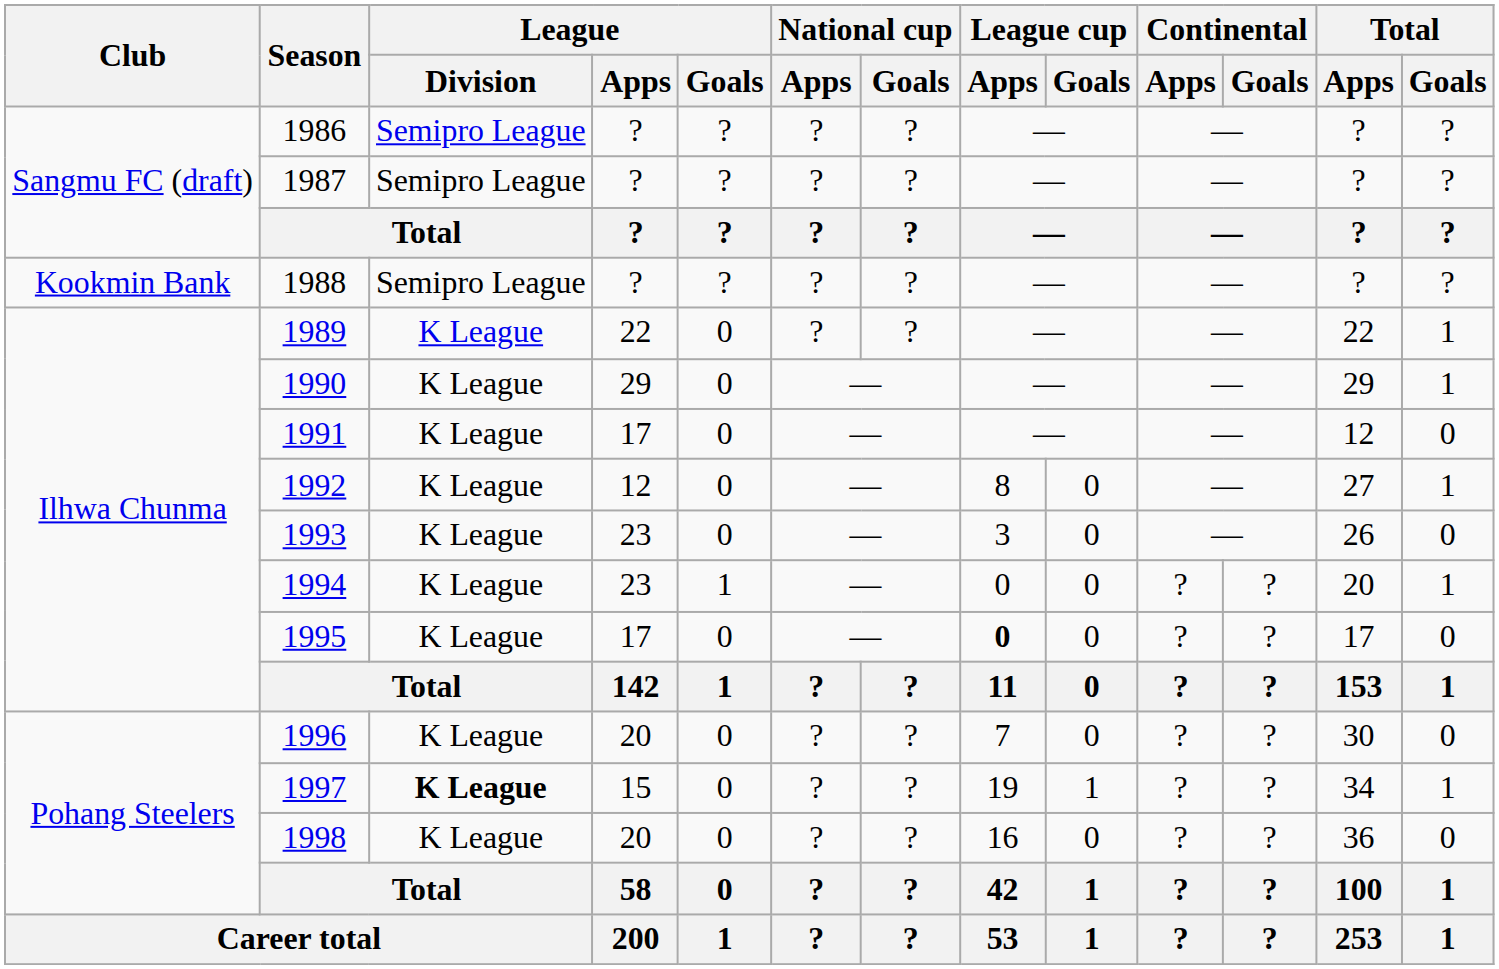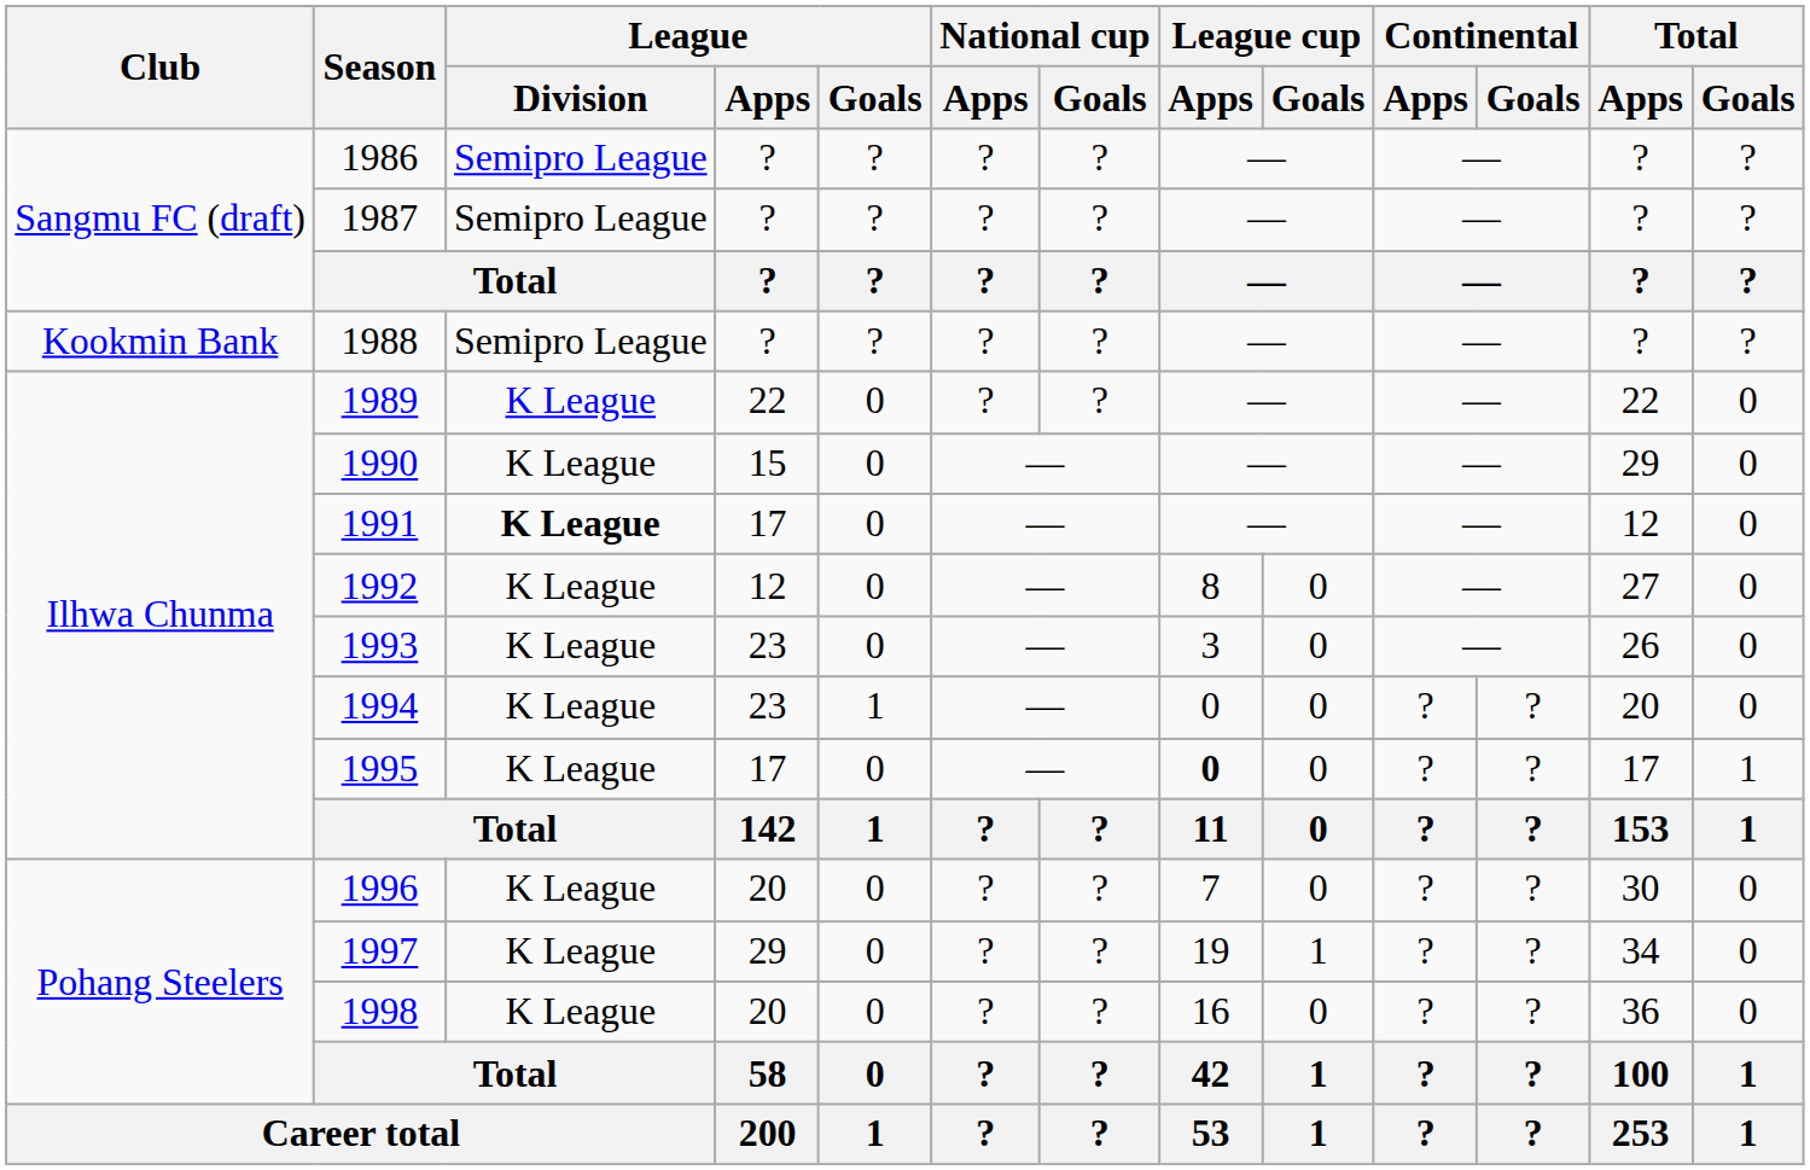1989 | Total / Goals: 1 -> 0
1990 | League / Apps: 29 -> 15
1990 | Total / Goals: 1 -> 0
1991 | League / Division: normal -> bold
1992 | Total / Goals: 1 -> 0
1994 | Total / Goals: 1 -> 0
1995 | Total / Goals: 0 -> 1
1997 | League / Division: bold -> normal
1997 | League / Apps: 15 -> 29
1997 | Total / Goals: 1 -> 0
